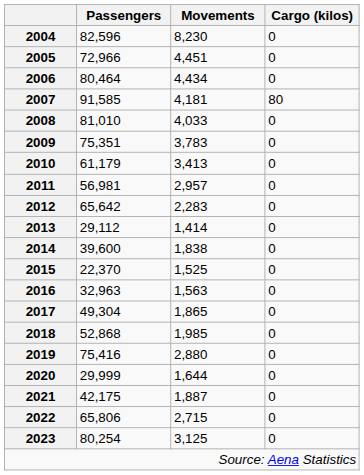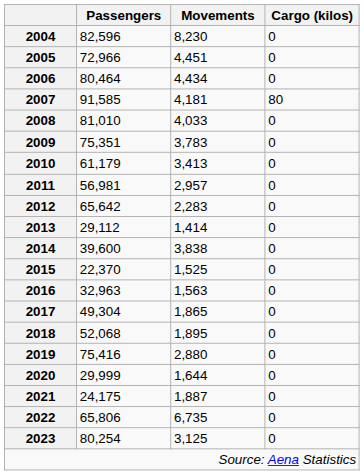2014 | Movements: 1,838 -> 3,838
2018 | Passengers: 52,868 -> 52,068
2018 | Movements: 1,985 -> 1,895
2021 | Passengers: 42,175 -> 24,175
2022 | Movements: 2,715 -> 6,735
